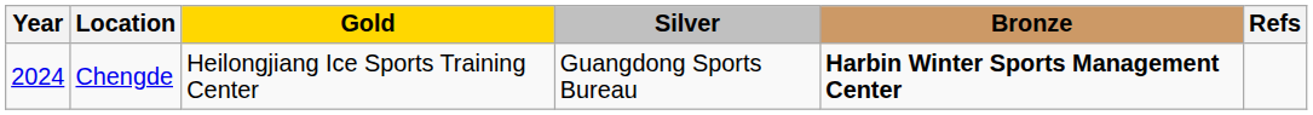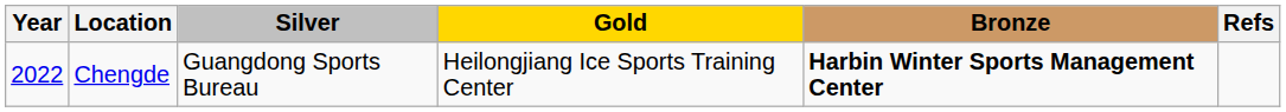columns swapped: Gold <-> Silver
Chengde | Year: 2024 -> 2022
